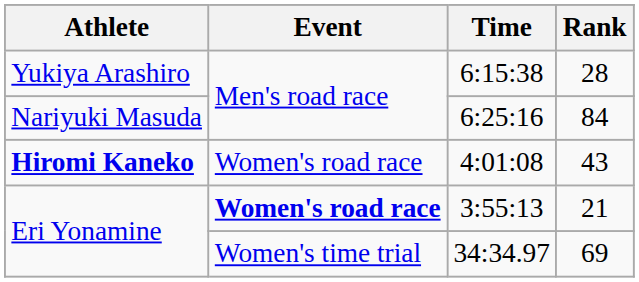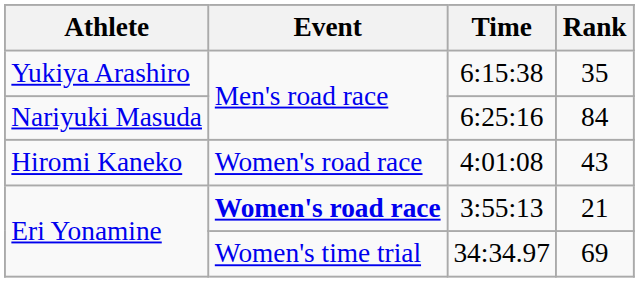6:15:38 | Rank: 28 -> 35
4:01:08 | Athlete: bold -> normal
